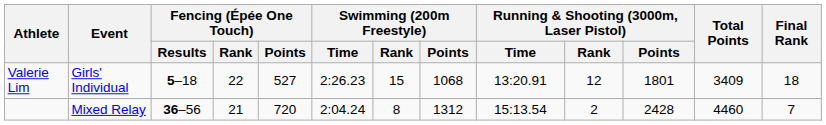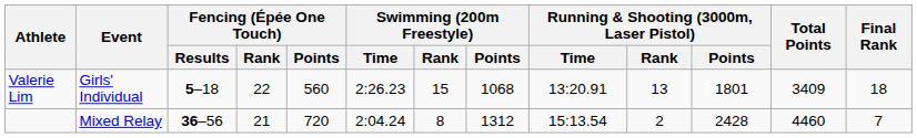Valerie Lim | Fencing (Épée One Touch) / Points: 527 -> 560
Valerie Lim | Running & Shooting (3000m, Laser Pistol) / Rank: 12 -> 13
